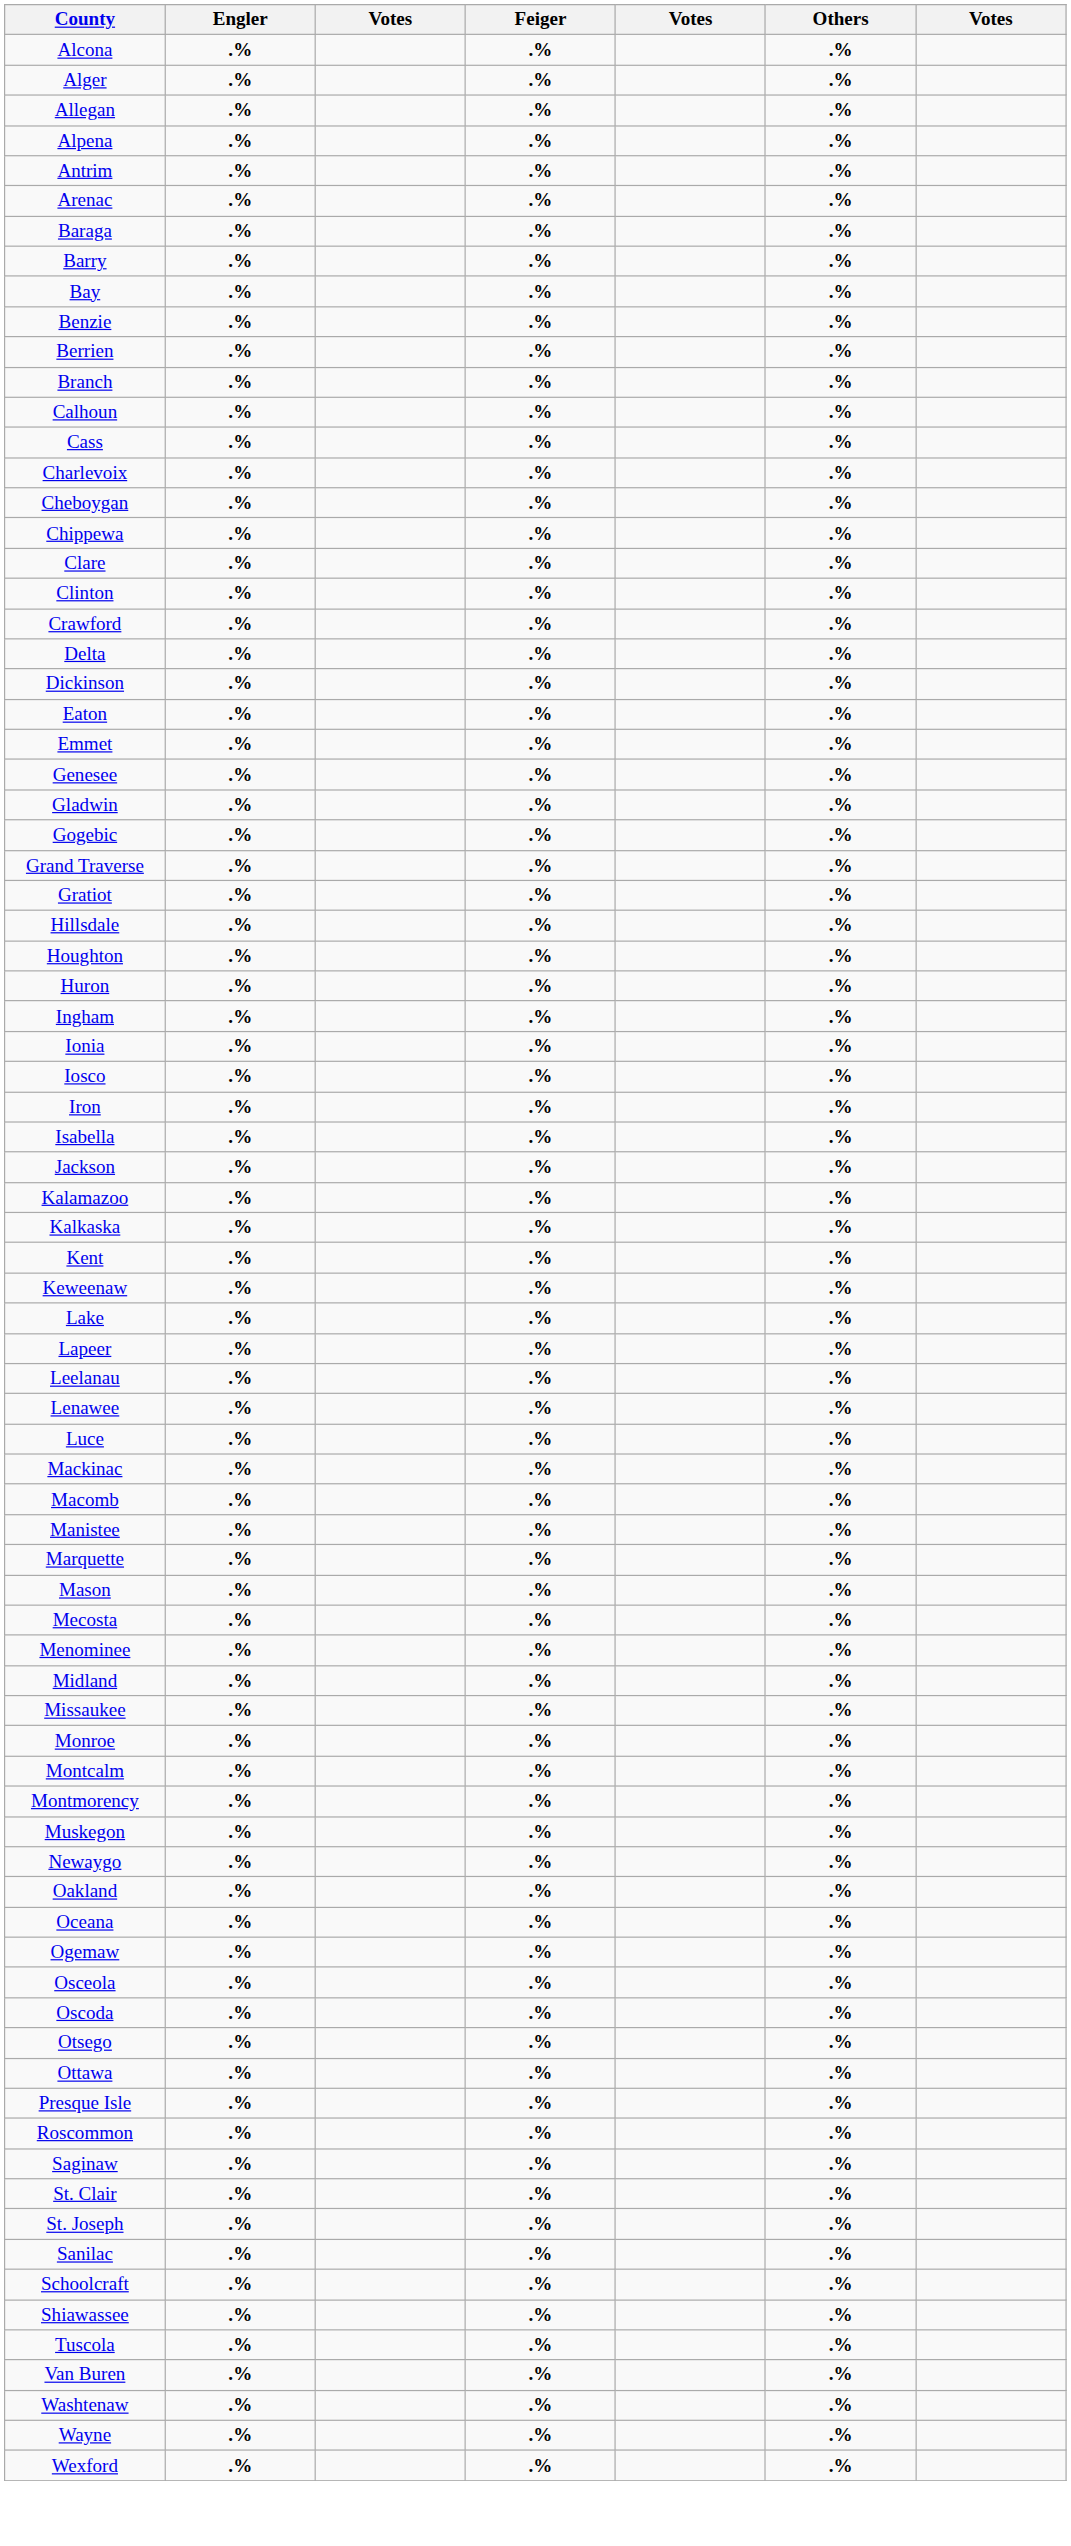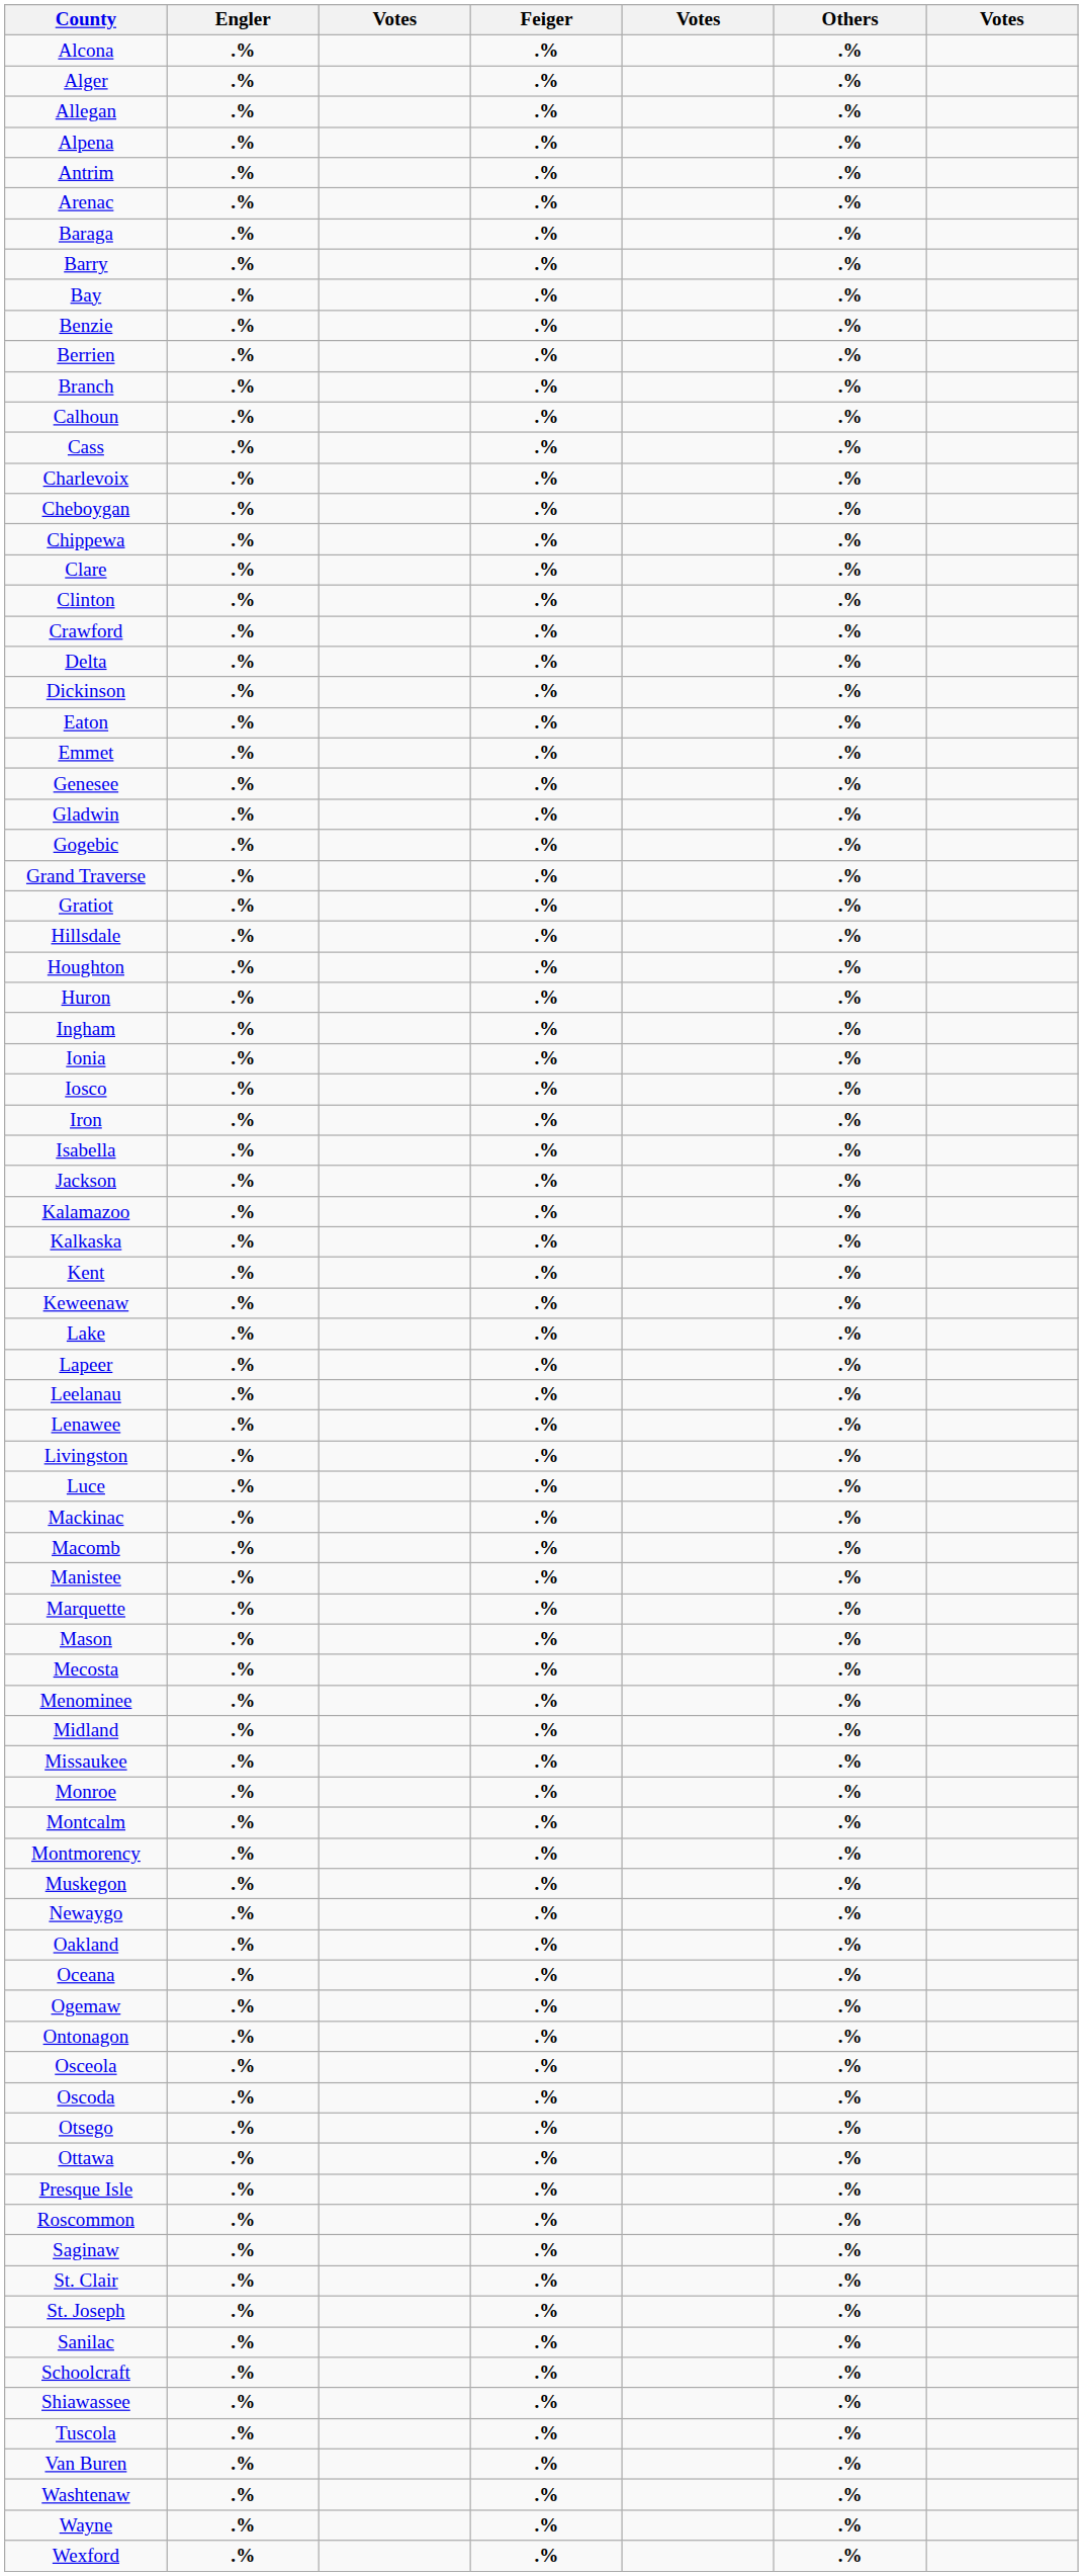+ row: Livingston | .% | .% | .%
+ row: Ontonagon | .% | .% | .%
